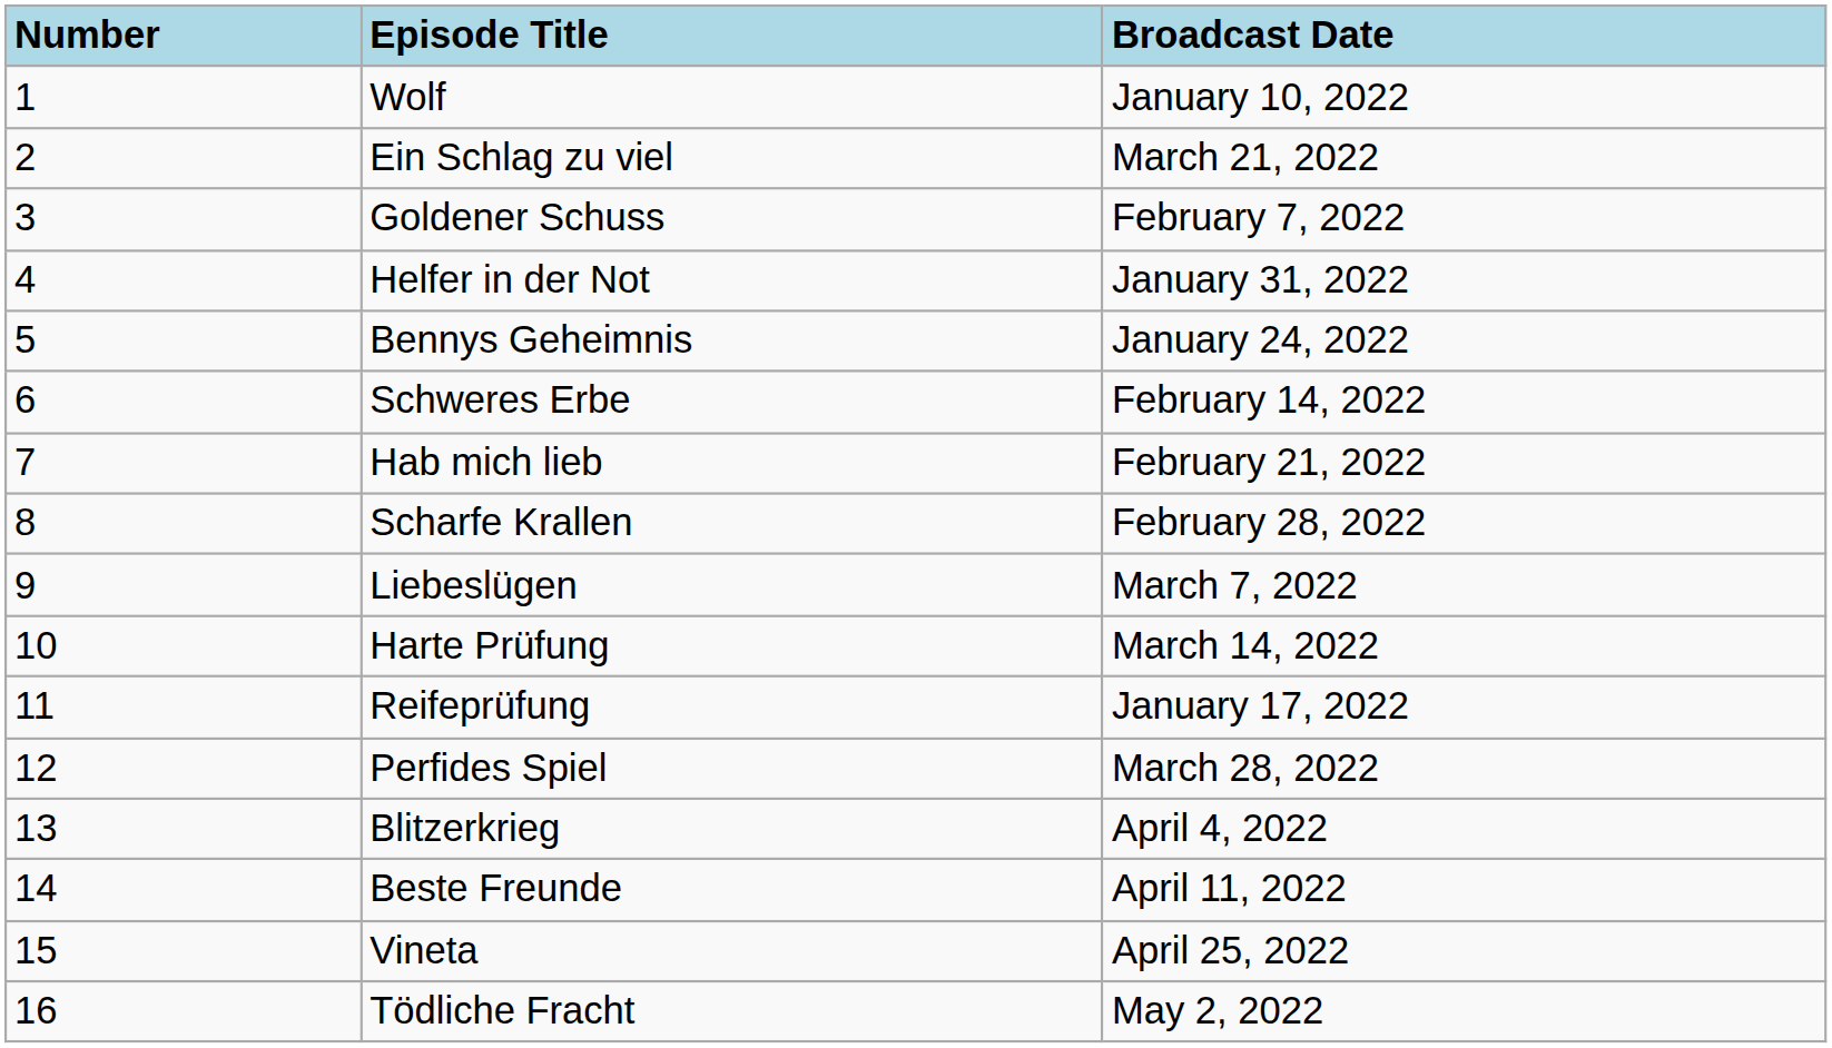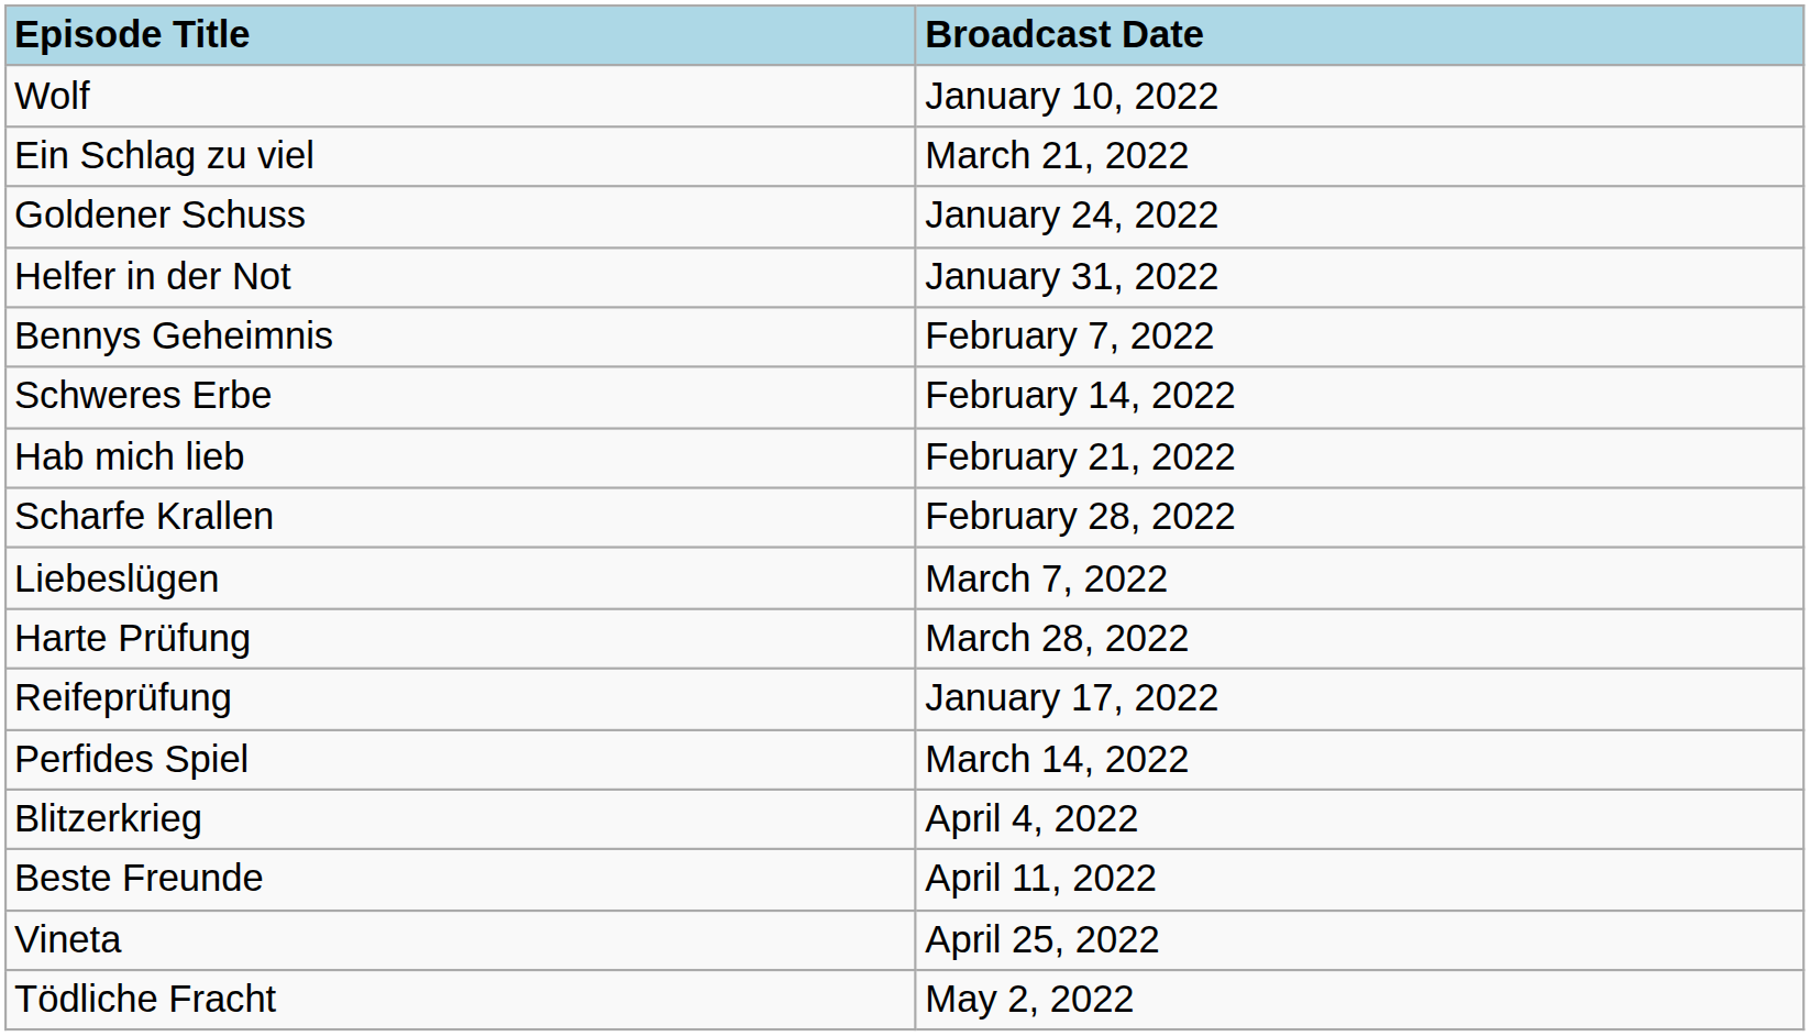- column: Number | 1 | 2 | 3 | 4 | 5 | 6 | 7 | 8 | 9 | 10 | 11 | 12 | 13 | 14 | 15 | 16
Goldener Schuss | Broadcast Date: February 7, 2022 -> January 24, 2022
Bennys Geheimnis | Broadcast Date: January 24, 2022 -> February 7, 2022
Harte Prüfung | Broadcast Date: March 14, 2022 -> March 28, 2022
Perfides Spiel | Broadcast Date: March 28, 2022 -> March 14, 2022
